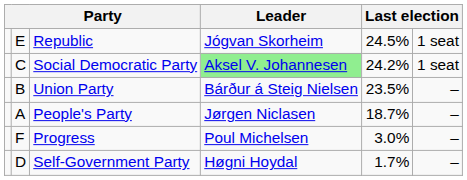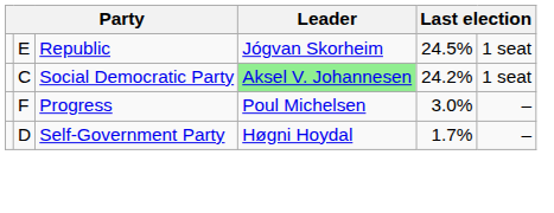- row: B | Union Party | Bárður á Steig Nielsen | 23.5% | –
- row: A | People's Party | Jørgen Niclasen | 18.7% | –
